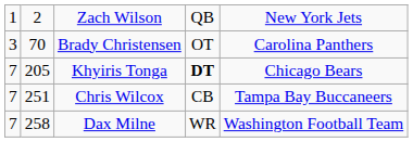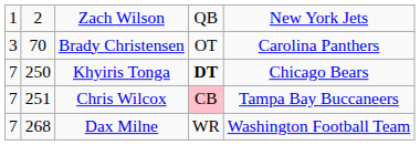Khyiris Tonga | column 2: 205 -> 250
Chris Wilcox | column 4: no background -> pink background
Dax Milne | column 2: 258 -> 268
